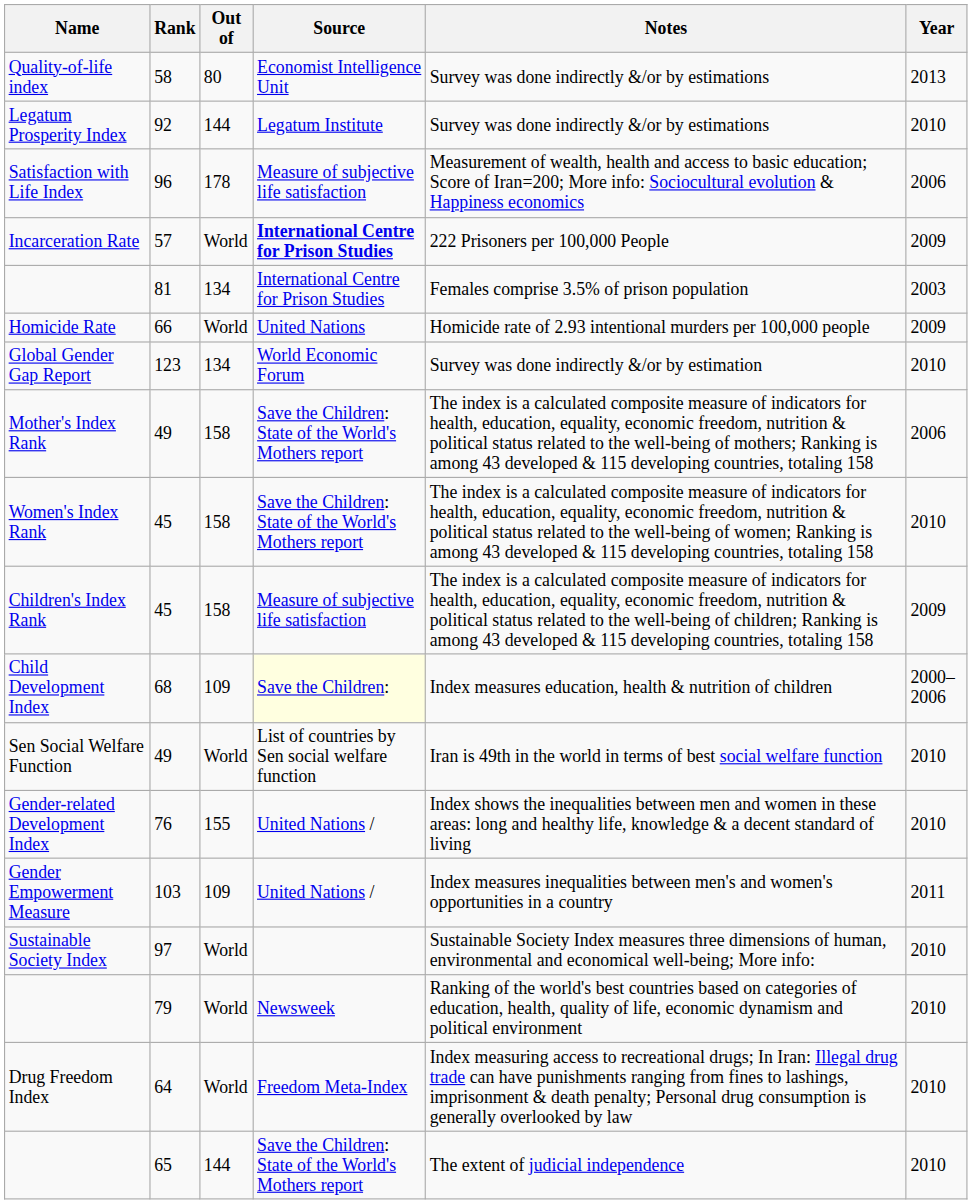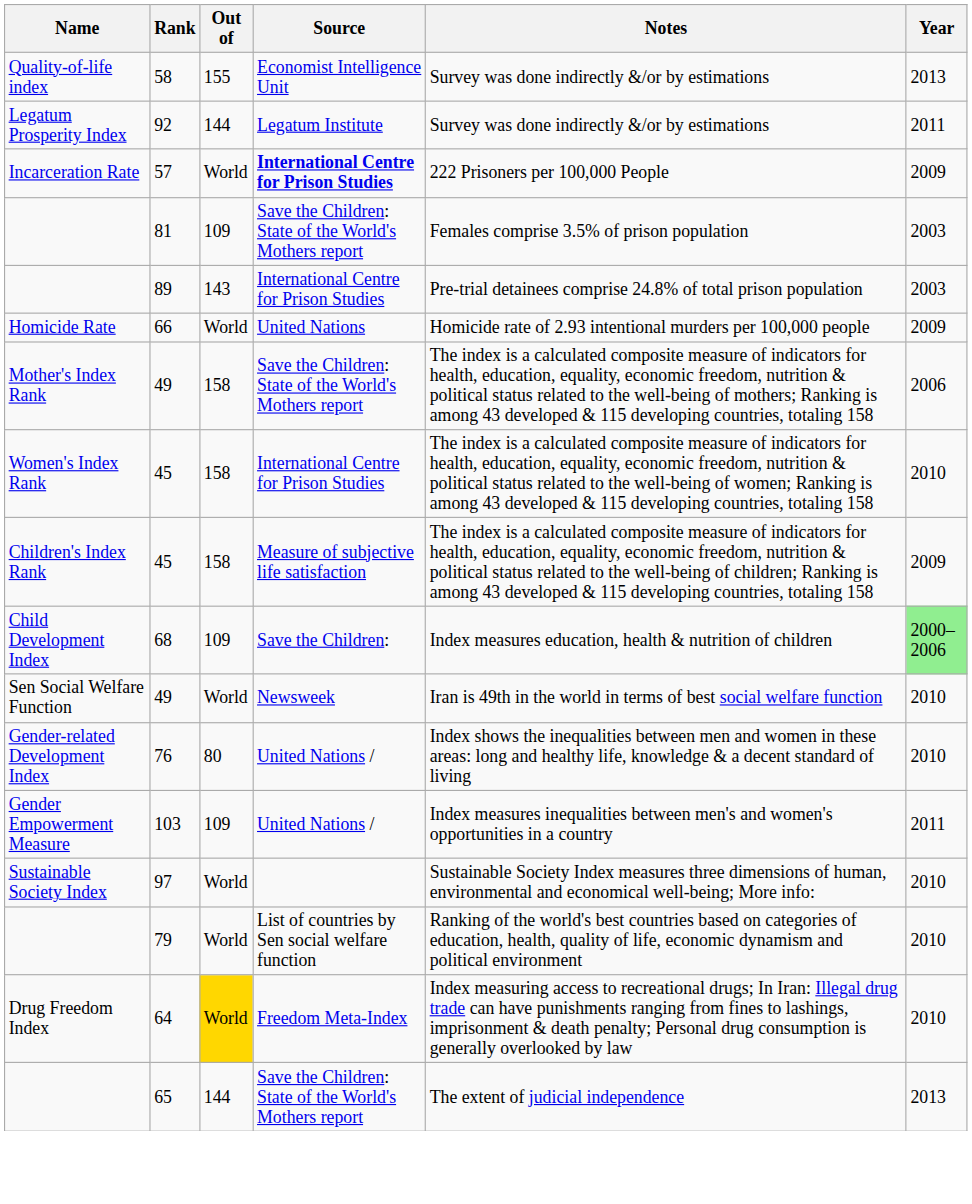58 | Out of: 80 -> 155
92 | Year: 2010 -> 2011
- row: Satisfaction with Life Index | 96 | 178 | Measure of subjective life satisfaction | Measurement of wealth, health and access to basic education; Score of Iran=200; More info: Sociocultural evolution & Happiness economics | 2006
81 | Out of: 134 -> 109
81 | Source: International Centre for Prison Studies -> Save the Children: State of the World's Mothers report
+ row: 89 | 143 | International Centre for Prison Studies | Pre-trial detainees comprise 24.8% of total prison population | 2003
- row: Global Gender Gap Report | 123 | 134 | World Economic Forum | Survey was done indirectly &/or by estimation | 2010
Women's Index Rank / 45 | Source: Save the Children: State of the World's Mothers report -> International Centre for Prison Studies
68 | Source: lightyellow background -> no background
68 | Year: no background -> lightgreen background
Sen Social Welfare Function / 49 | Source: List of countries by Sen social welfare function -> Newsweek
76 | Out of: 155 -> 80
79 | Source: Newsweek -> List of countries by Sen social welfare function
64 | Out of: no background -> gold background
65 | Year: 2010 -> 2013
